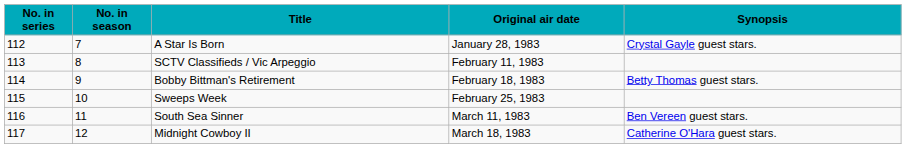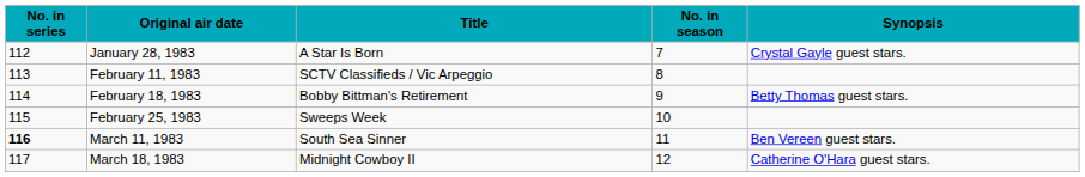columns swapped: No. in season <-> Original air date
South Sea Sinner | No. in series: normal -> bold
